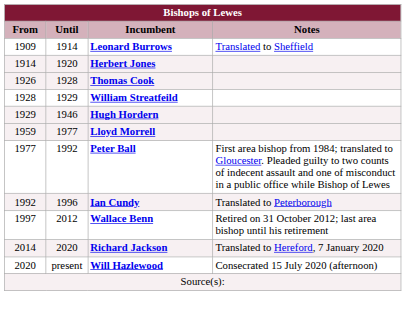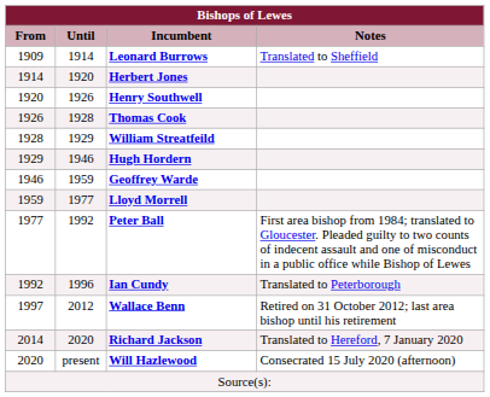+ row: 1920 | 1926 | Henry Southwell
+ row: 1946 | 1959 | Geoffrey Warde
